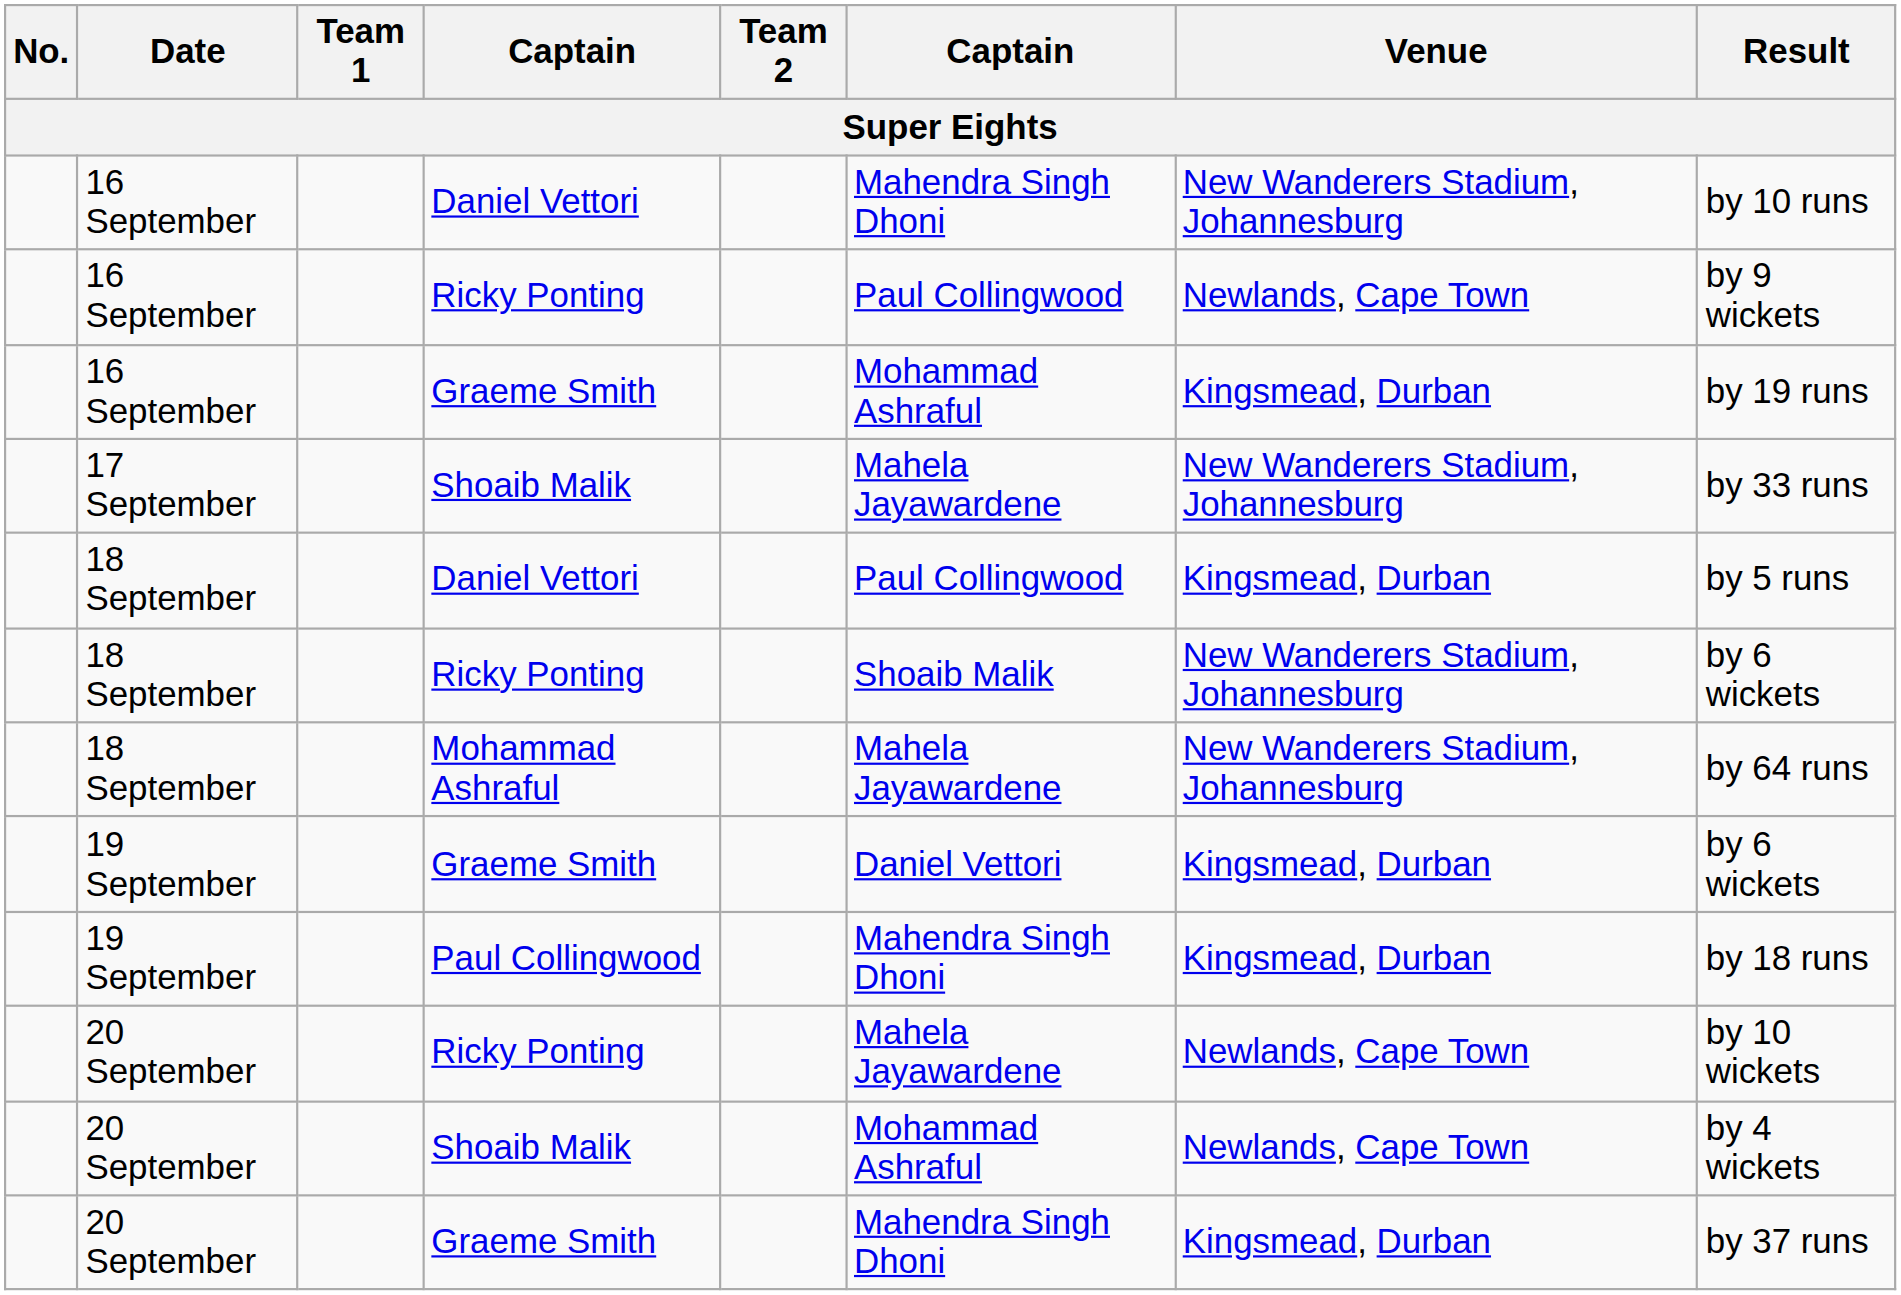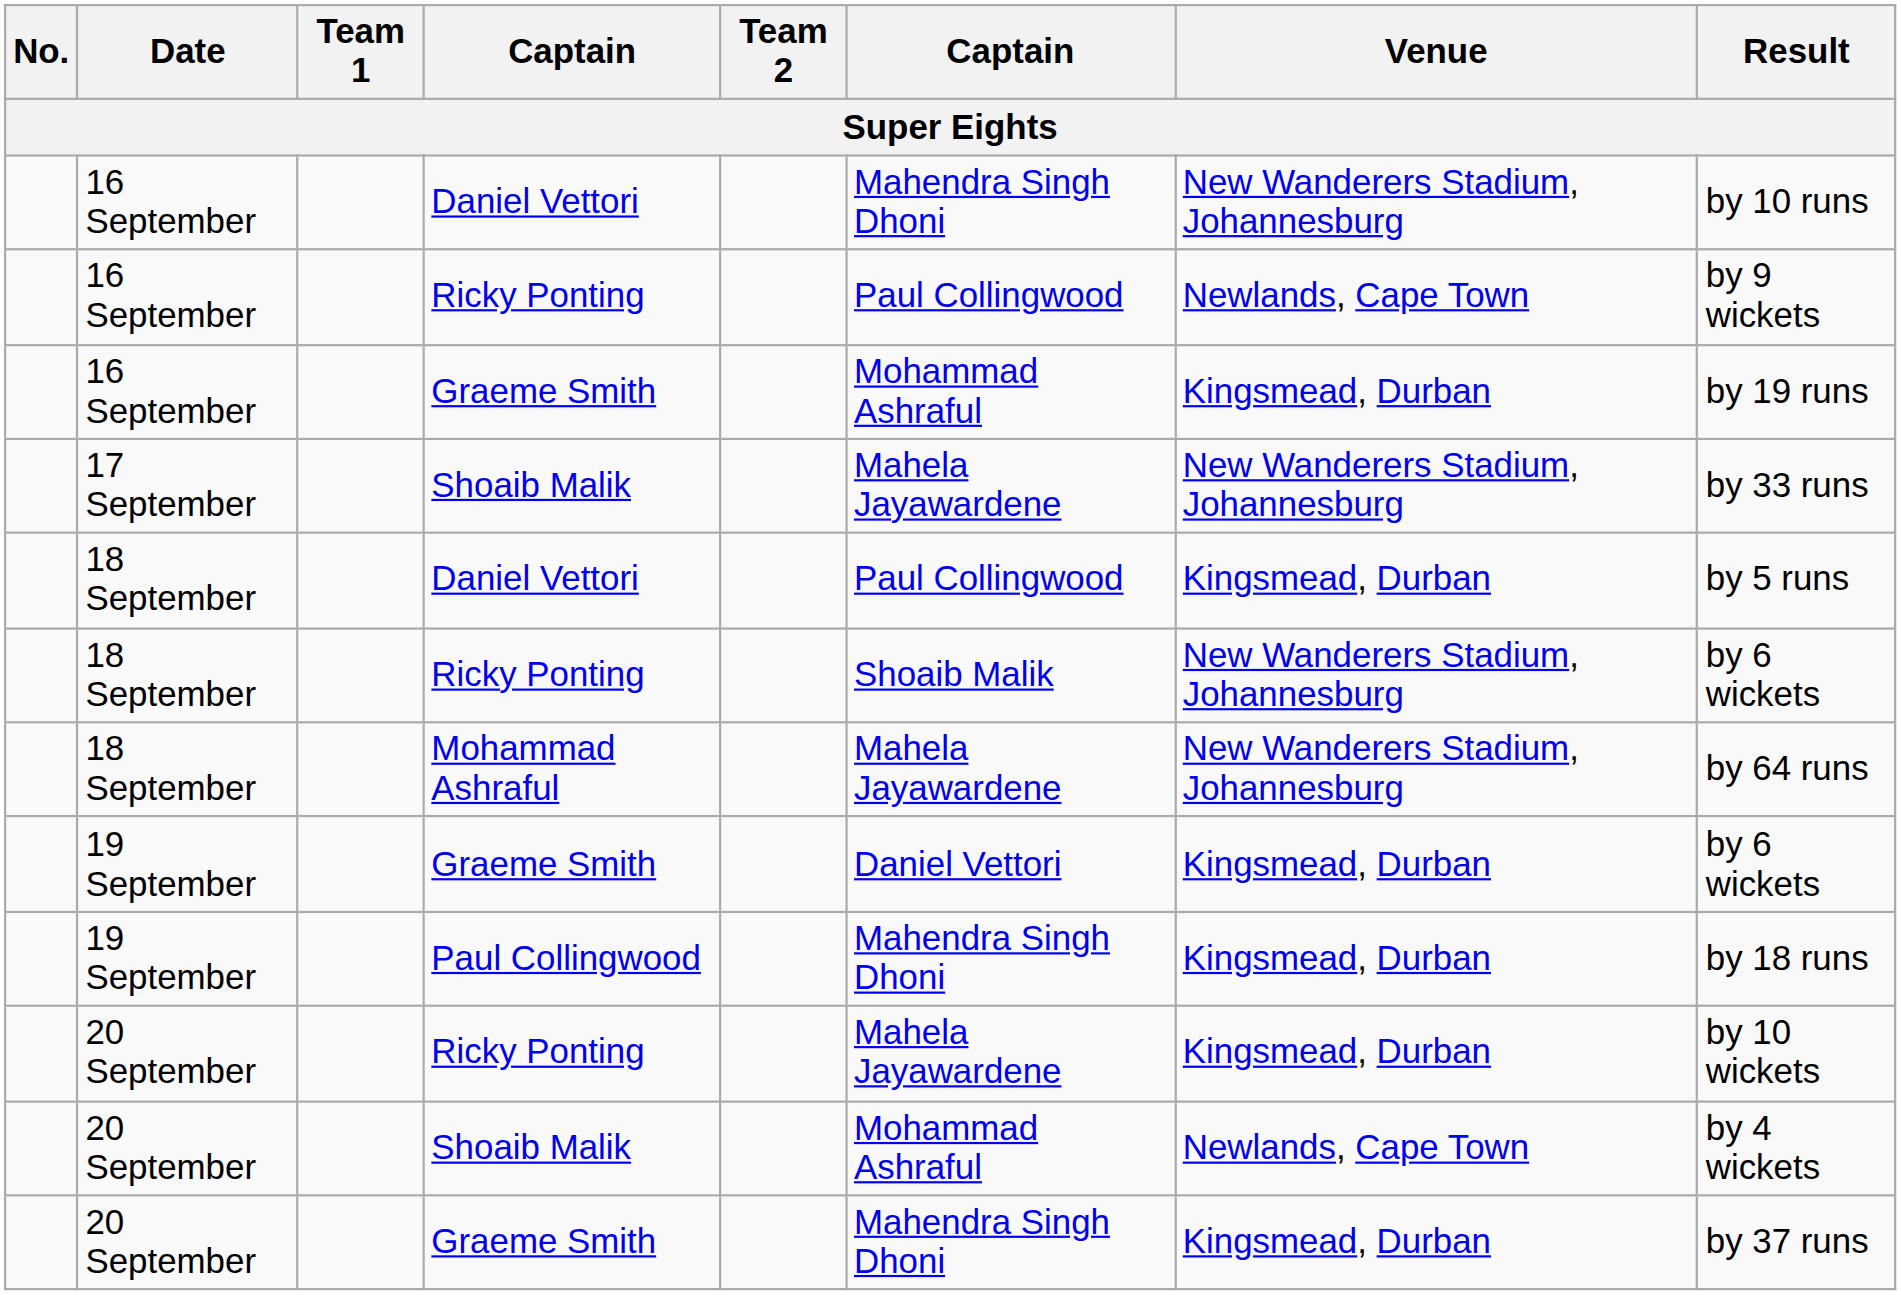20 September / Ricky Ponting | Venue: Newlands, Cape Town -> Kingsmead, Durban
